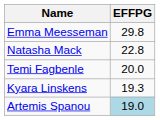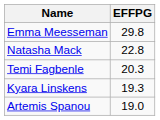Temi Fagbenle | EFFPG: 20.0 -> 20.3
Artemis Spanou | EFFPG: lightblue background -> no background
